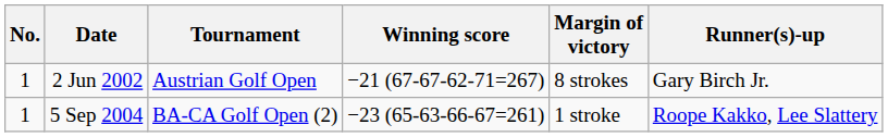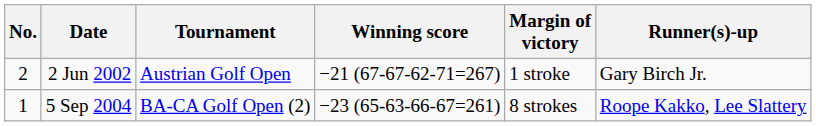2 Jun 2002 | No.: 1 -> 2
2 Jun 2002 | Margin of victory: 8 strokes -> 1 stroke
5 Sep 2004 | Margin of victory: 1 stroke -> 8 strokes
